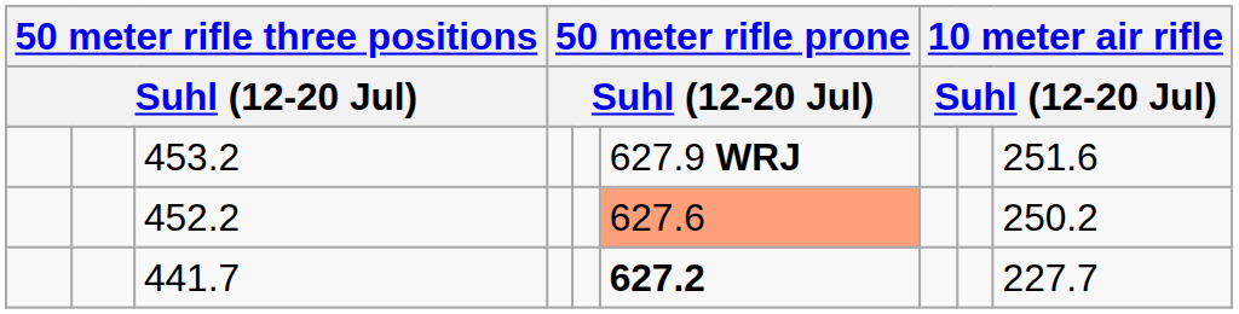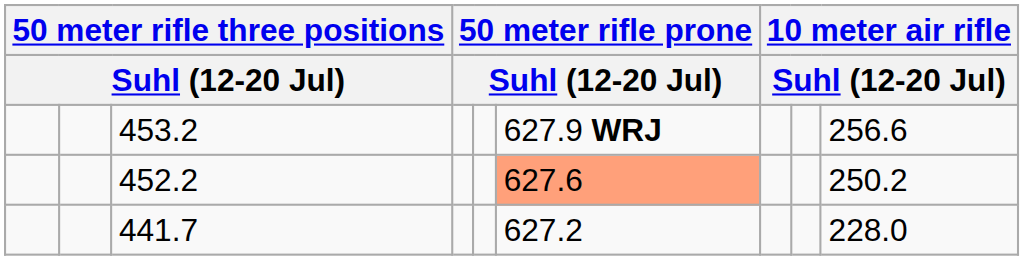453.2 | column 9: 251.6 -> 256.6
441.7 | column 6: bold -> normal
441.7 | column 9: 227.7 -> 228.0
